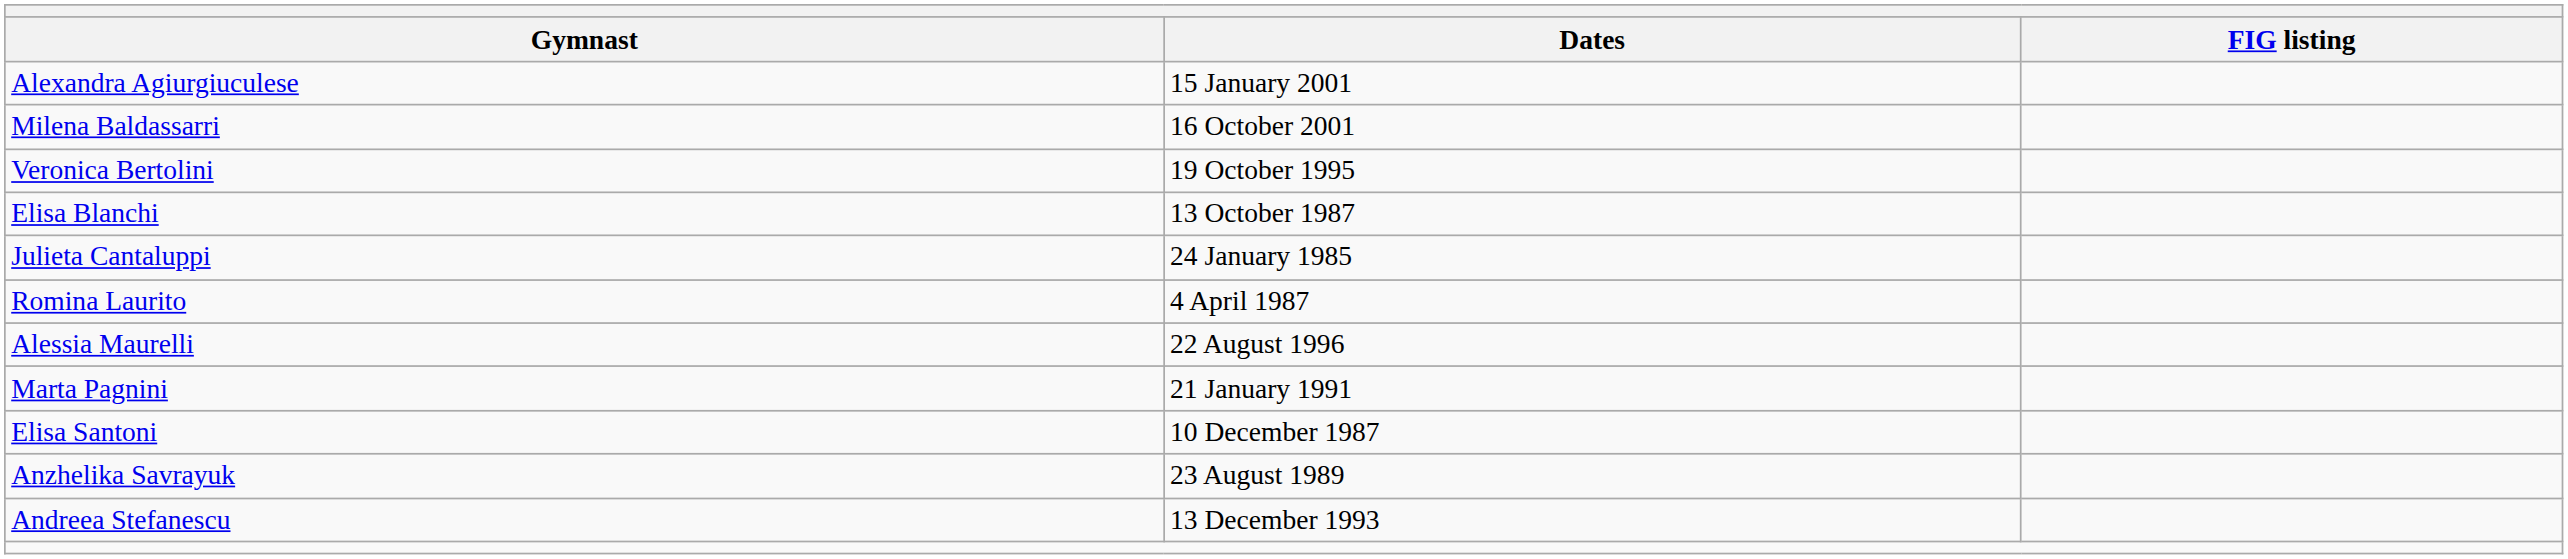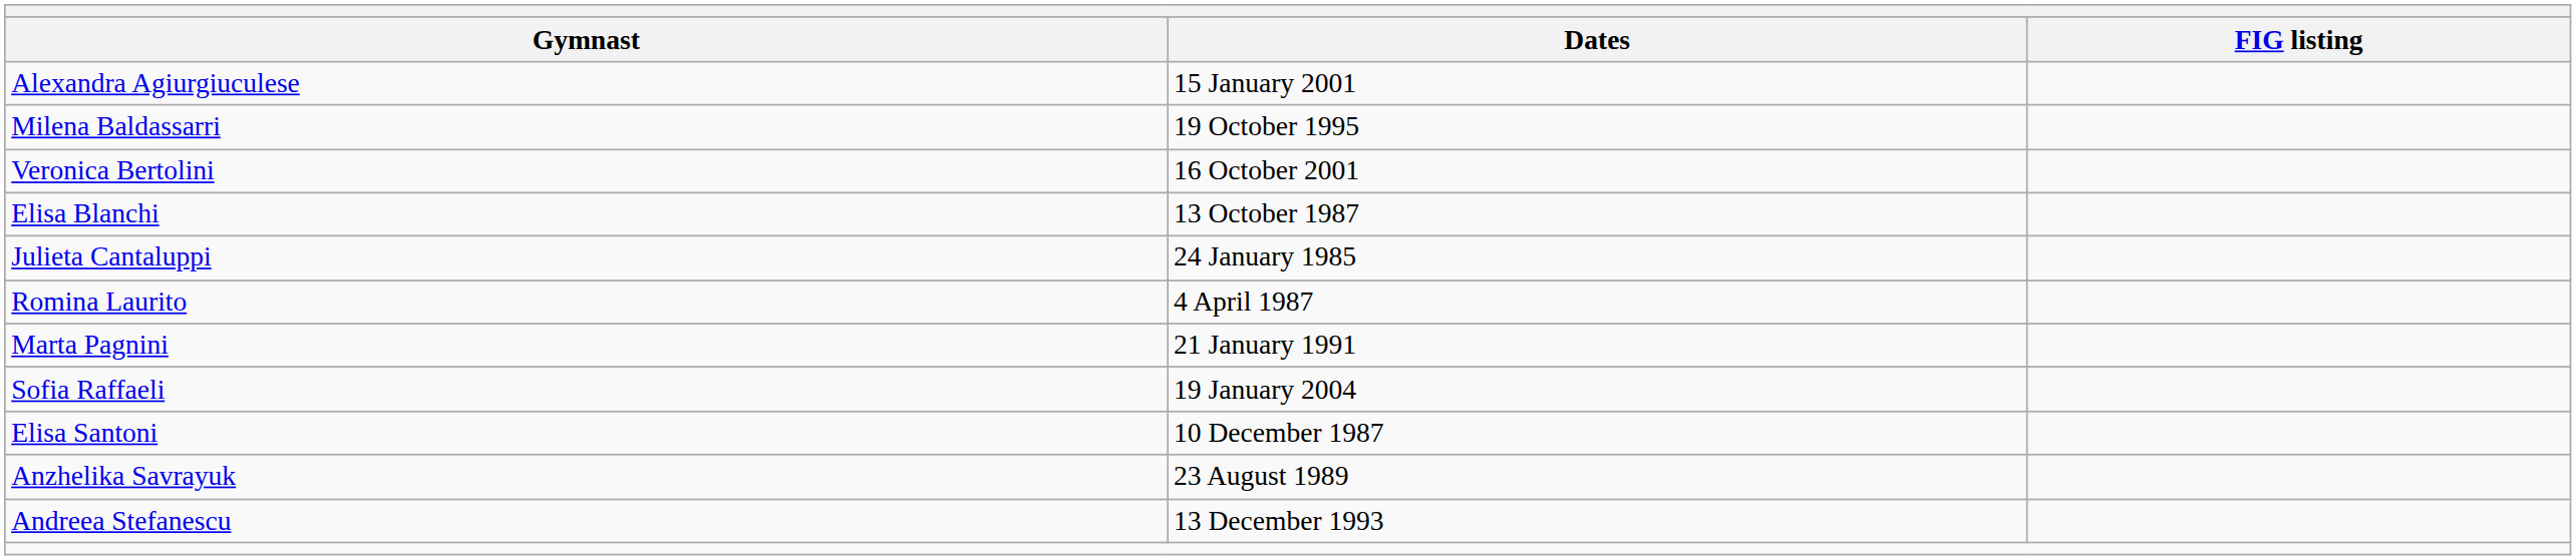Milena Baldassarri | Dates: 16 October 2001 -> 19 October 1995
Veronica Bertolini | Dates: 19 October 1995 -> 16 October 2001
- row: Alessia Maurelli | 22 August 1996
+ row: Sofia Raffaeli | 19 January 2004
